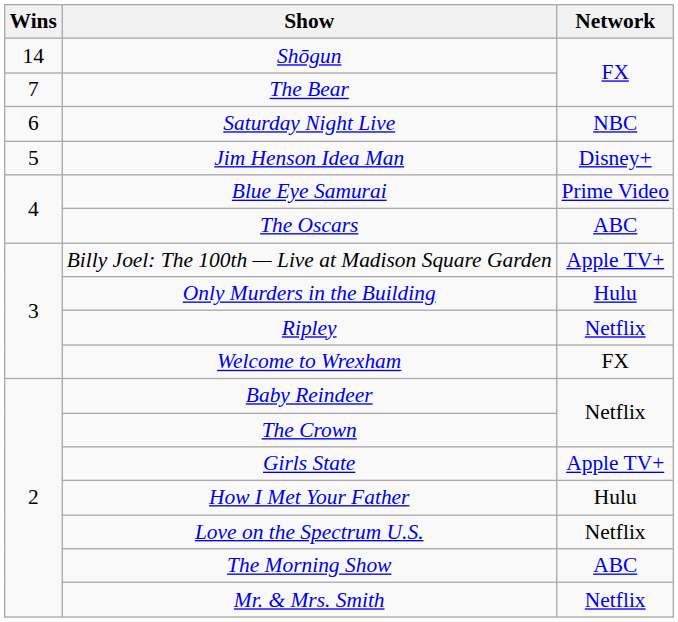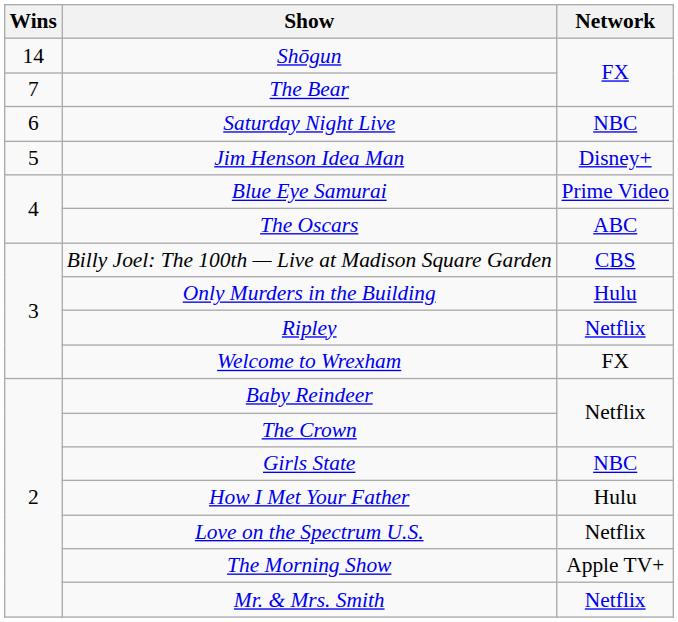Billy Joel: The 100th — Live at Madison Square Garden | Network: Apple TV+ -> CBS
Girls State | Network: Apple TV+ -> NBC
The Morning Show | Network: ABC -> Apple TV+
